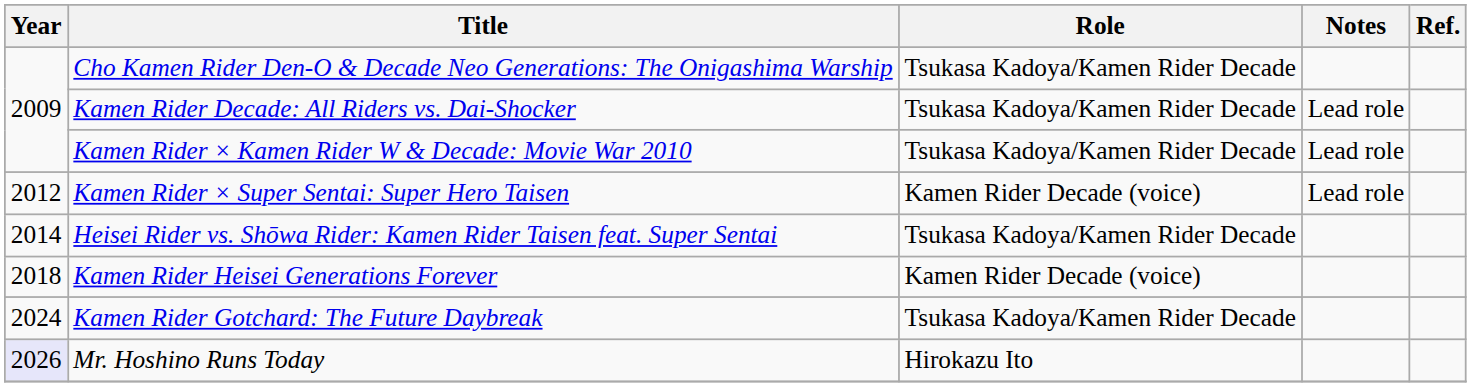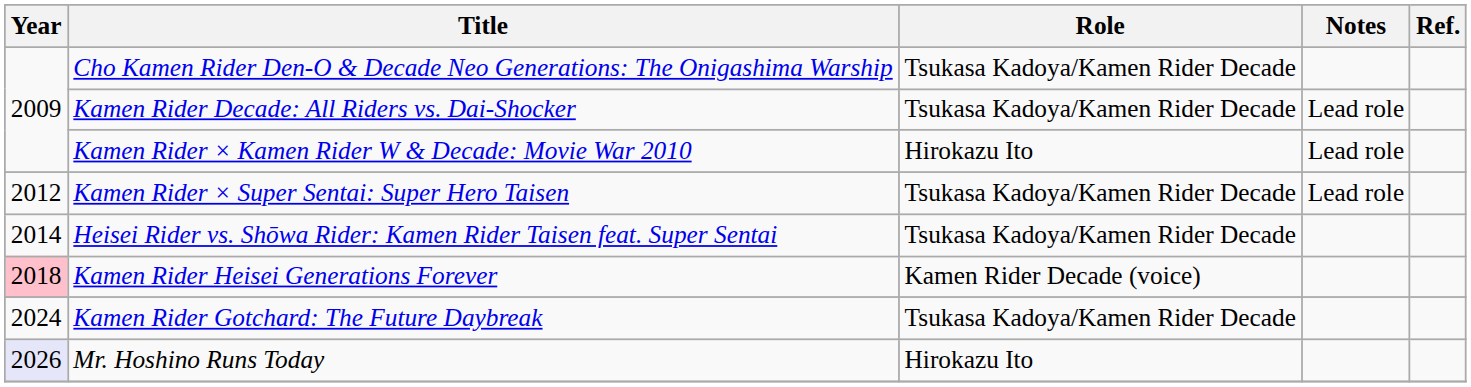Kamen Rider × Kamen Rider W & Decade: Movie War 2010 | Role: Tsukasa Kadoya/Kamen Rider Decade -> Hirokazu Ito
Kamen Rider × Super Sentai: Super Hero Taisen | Role: Kamen Rider Decade (voice) -> Tsukasa Kadoya/Kamen Rider Decade
Kamen Rider Heisei Generations Forever | Year: no background -> pink background
